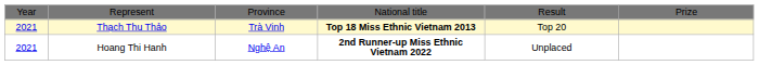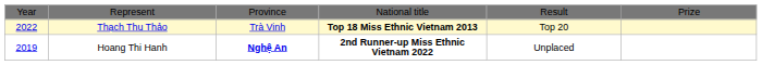Thạch Thu Thảo | column 1: 2021 -> 2022
Hoang Thi Hanh | column 1: 2021 -> 2019
Hoang Thi Hanh | column 3: normal -> bold
